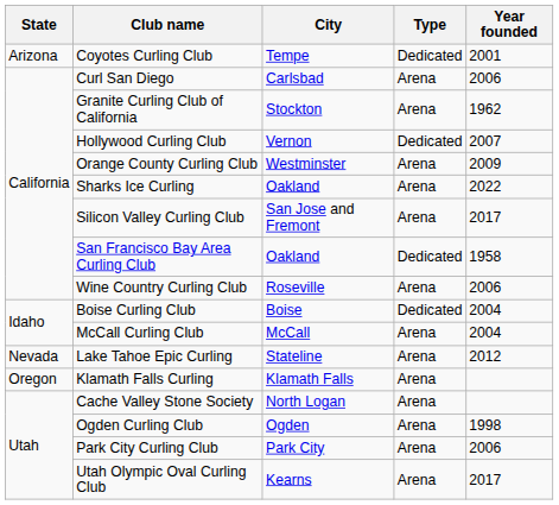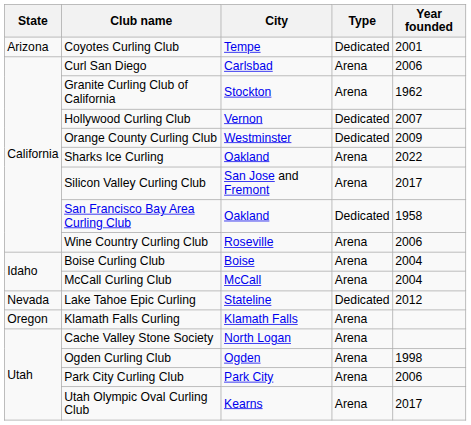Orange County Curling Club | Type: Arena -> Dedicated
Boise Curling Club | Type: Dedicated -> Arena
Lake Tahoe Epic Curling | Type: Arena -> Dedicated
